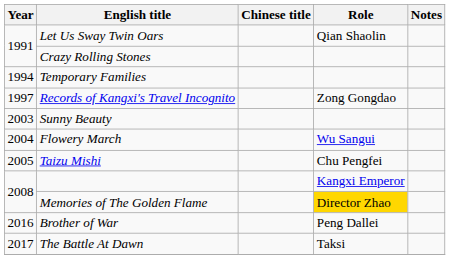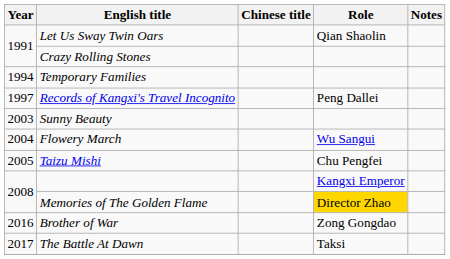Records of Kangxi's Travel Incognito | Role: Zong Gongdao -> Peng Dallei
Brother of War | Role: Peng Dallei -> Zong Gongdao
